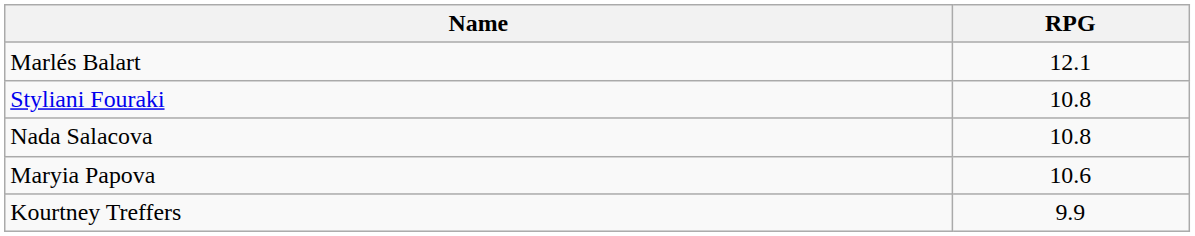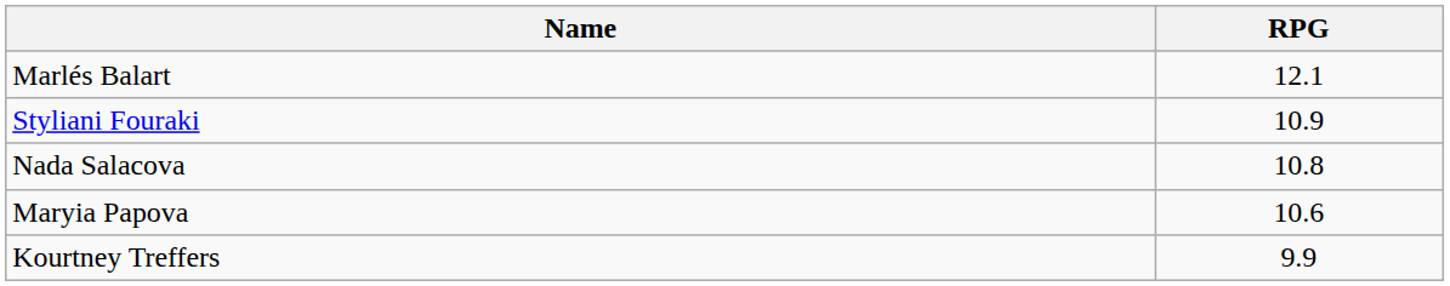Styliani Fouraki | RPG: 10.8 -> 10.9
